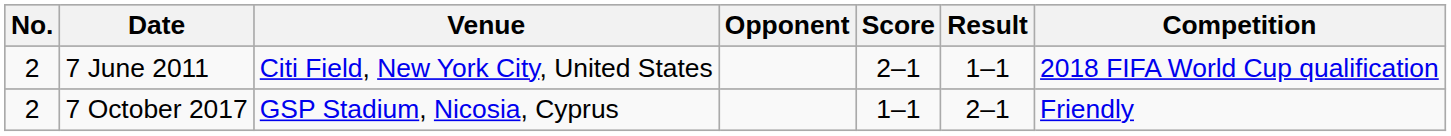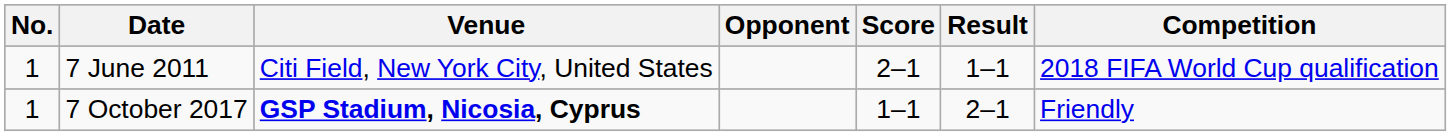7 June 2011 | No.: 2 -> 1
7 October 2017 | No.: 2 -> 1
7 October 2017 | Venue: normal -> bold
